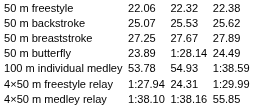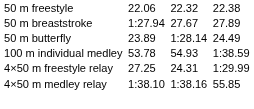- row: 50 m backstroke | 25.07 | 25.53 | 25.62
50 m breaststroke | column 3: 27.25 -> 1:27.94
4×50 m freestyle relay | column 3: 1:27.94 -> 27.25
